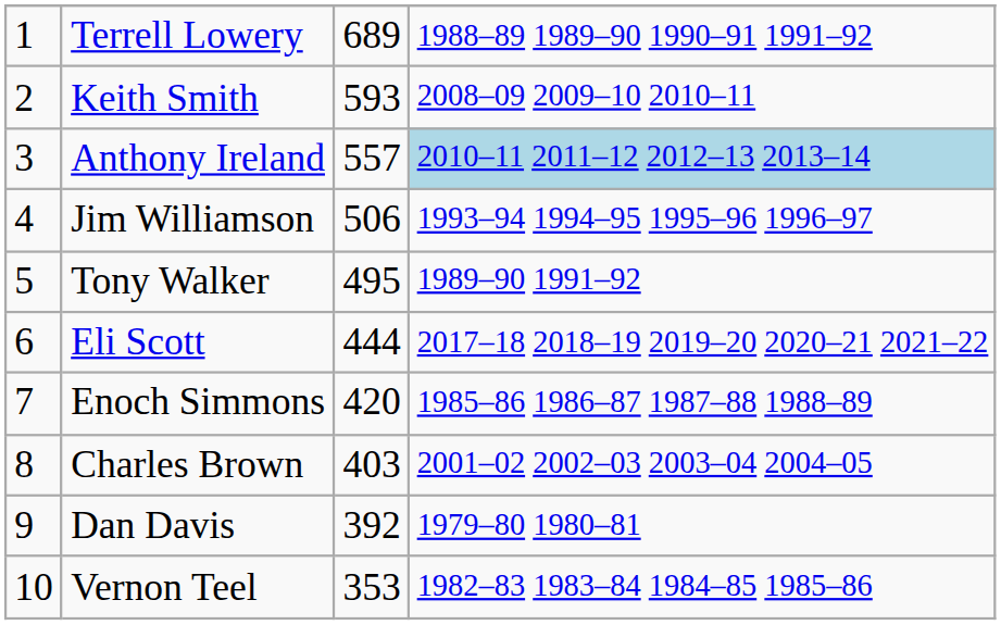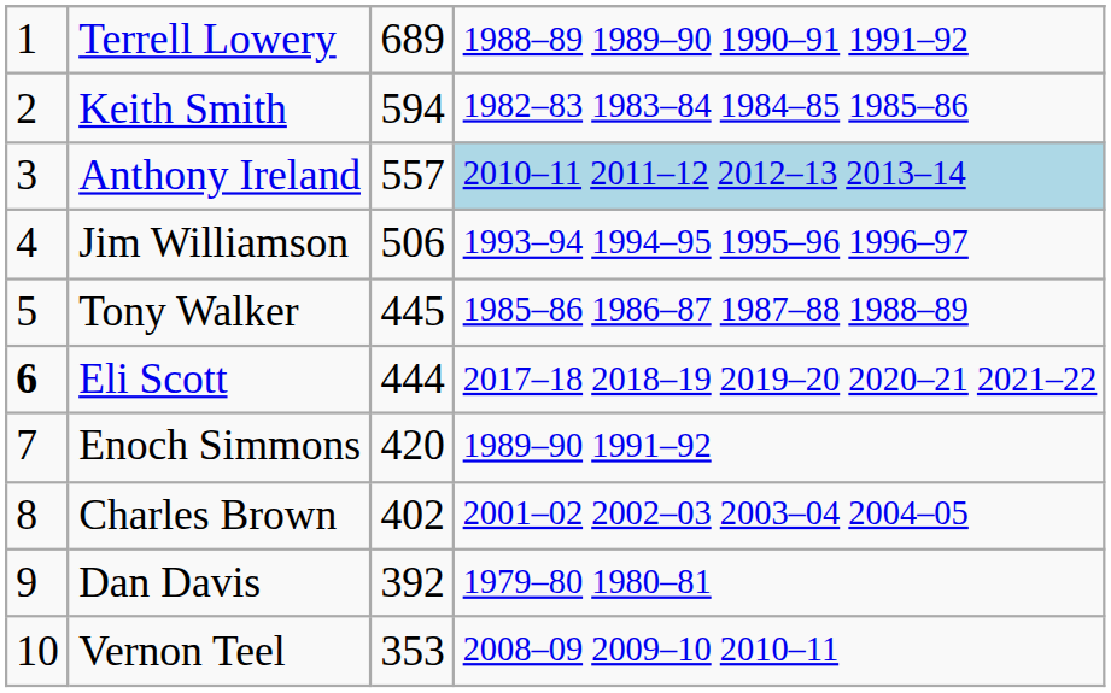Keith Smith | column 3: 593 -> 594
Keith Smith | column 4: 2008–09 2009–10 2010–11 -> 1982–83 1983–84 1984–85 1985–86
Tony Walker | column 3: 495 -> 445
Tony Walker | column 4: 1989–90 1991–92 -> 1985–86 1986–87 1987–88 1988–89
Eli Scott | column 1: normal -> bold
Enoch Simmons | column 4: 1985–86 1986–87 1987–88 1988–89 -> 1989–90 1991–92
Charles Brown | column 3: 403 -> 402
Vernon Teel | column 4: 1982–83 1983–84 1984–85 1985–86 -> 2008–09 2009–10 2010–11
